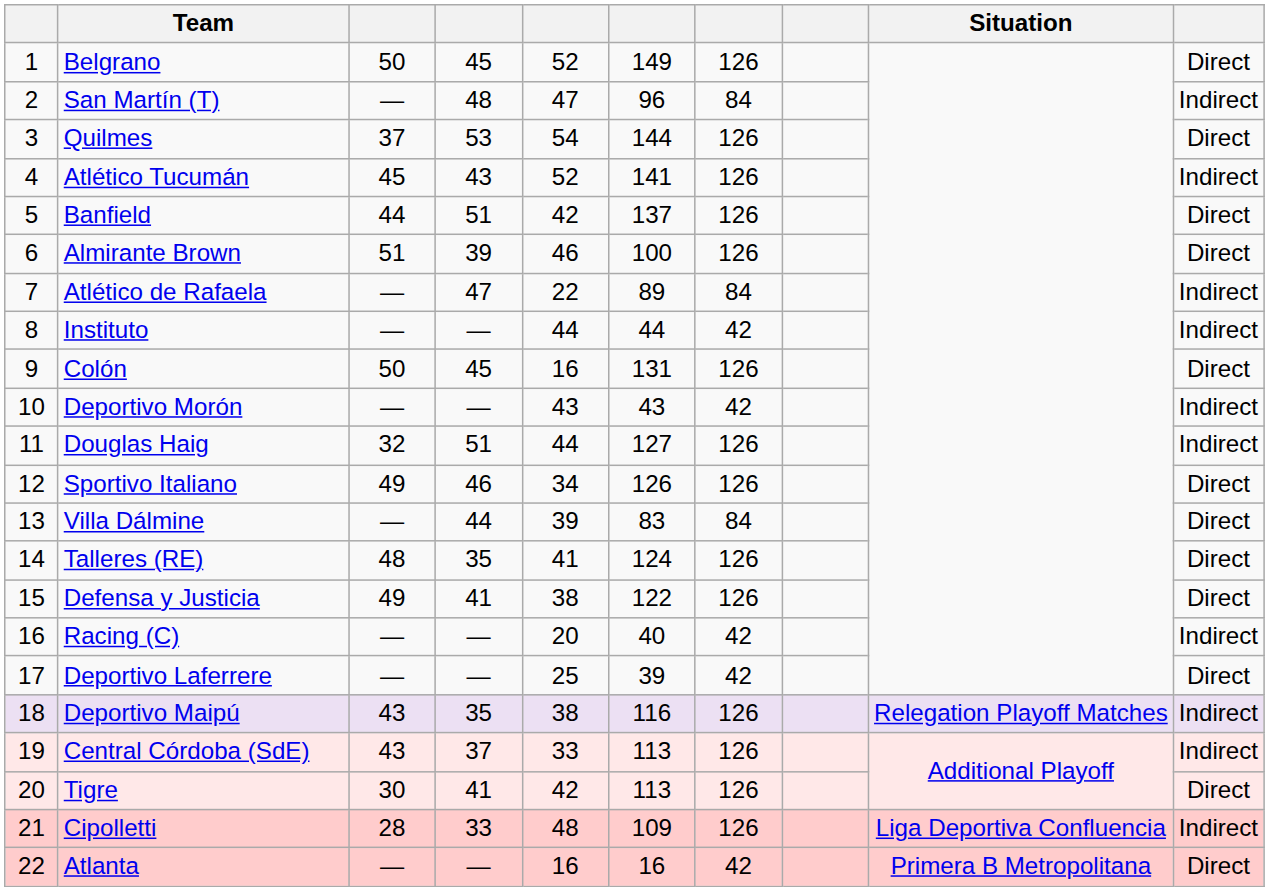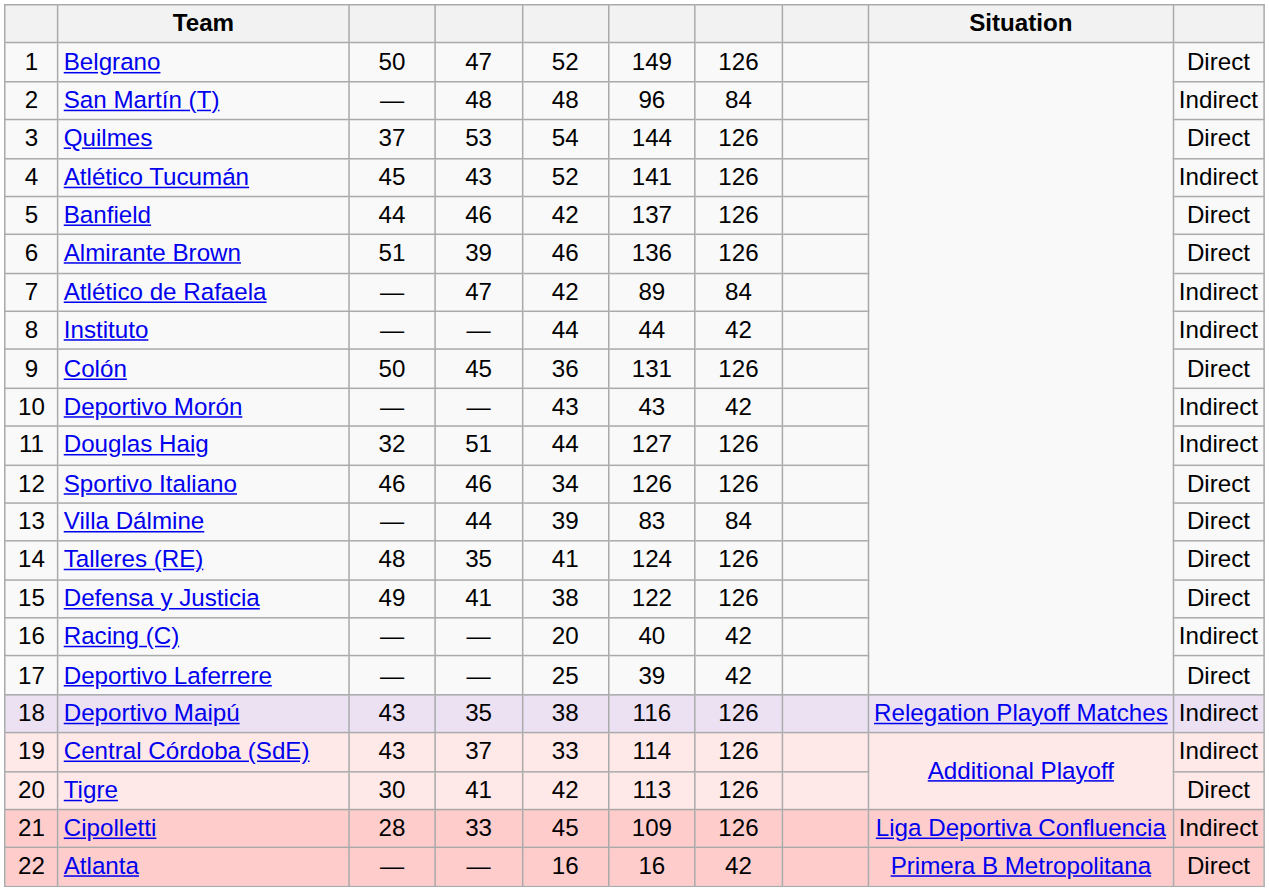Belgrano | column 4: 45 -> 47
San Martín (T) | column 5: 47 -> 48
Banfield | column 4: 51 -> 46
Almirante Brown | column 6: 100 -> 136
Atlético de Rafaela | column 5: 22 -> 42
Colón | column 5: 16 -> 36
Sportivo Italiano | column 3: 49 -> 46
Central Córdoba (SdE) | column 6: 113 -> 114
Cipolletti | column 5: 48 -> 45
